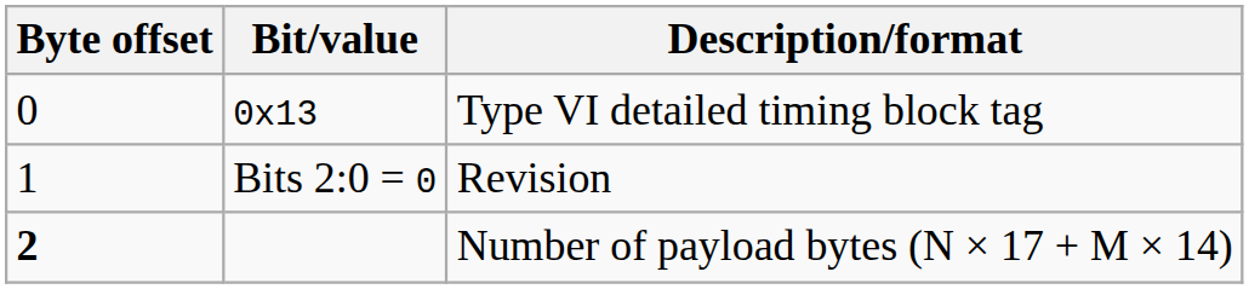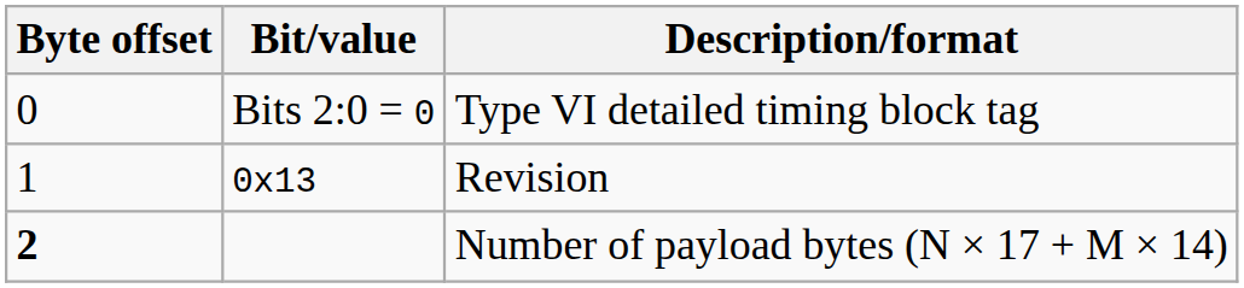Type VI detailed timing block tag | Bit/value: 0x13 -> Bits 2:0 = 0
Revision | Bit/value: Bits 2:0 = 0 -> 0x13
